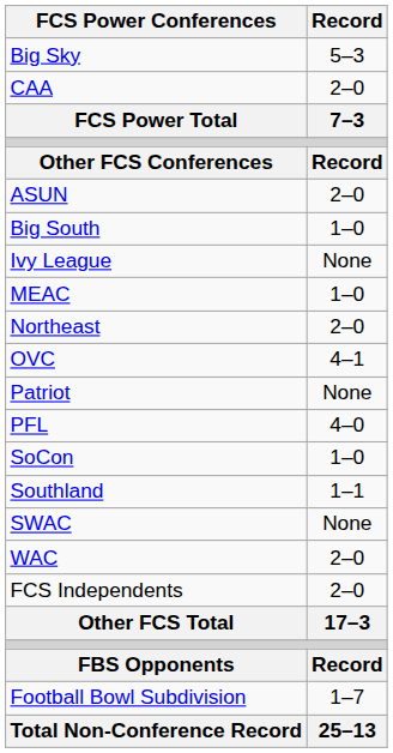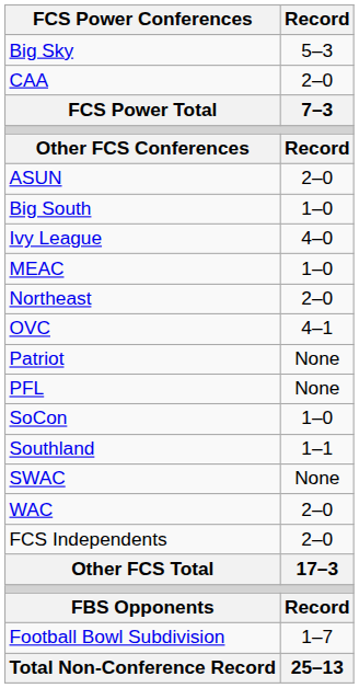Ivy League | Record: None -> 4–0
PFL | Record: 4–0 -> None
